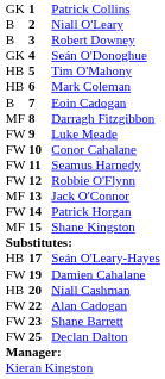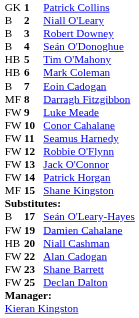Seán O'Donoghue | column 1: GK -> B
Jack O'Connor | column 1: MF -> FW
Seán O'Leary-Hayes | column 1: HB -> B
